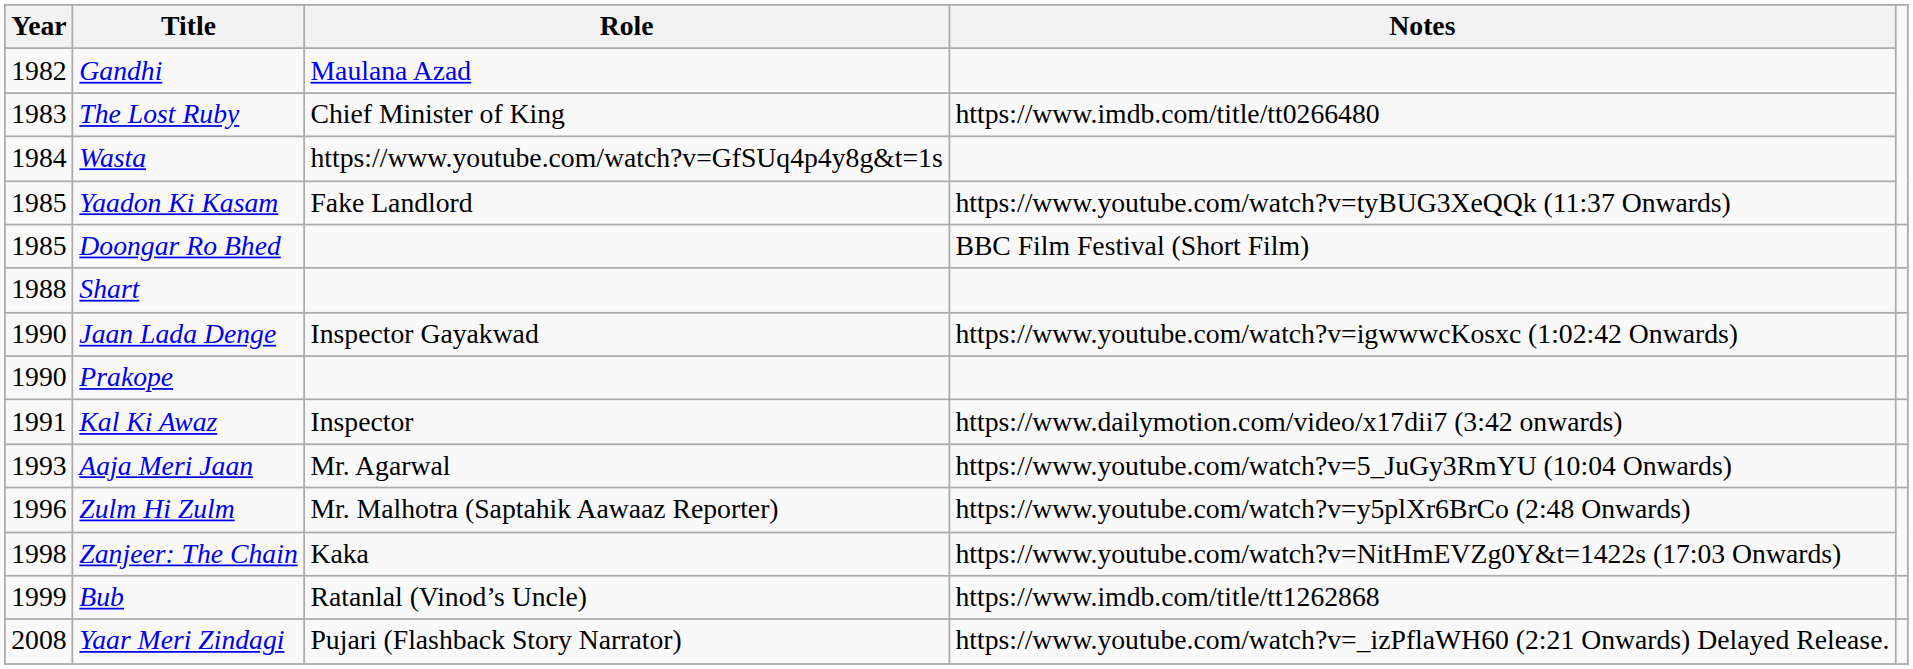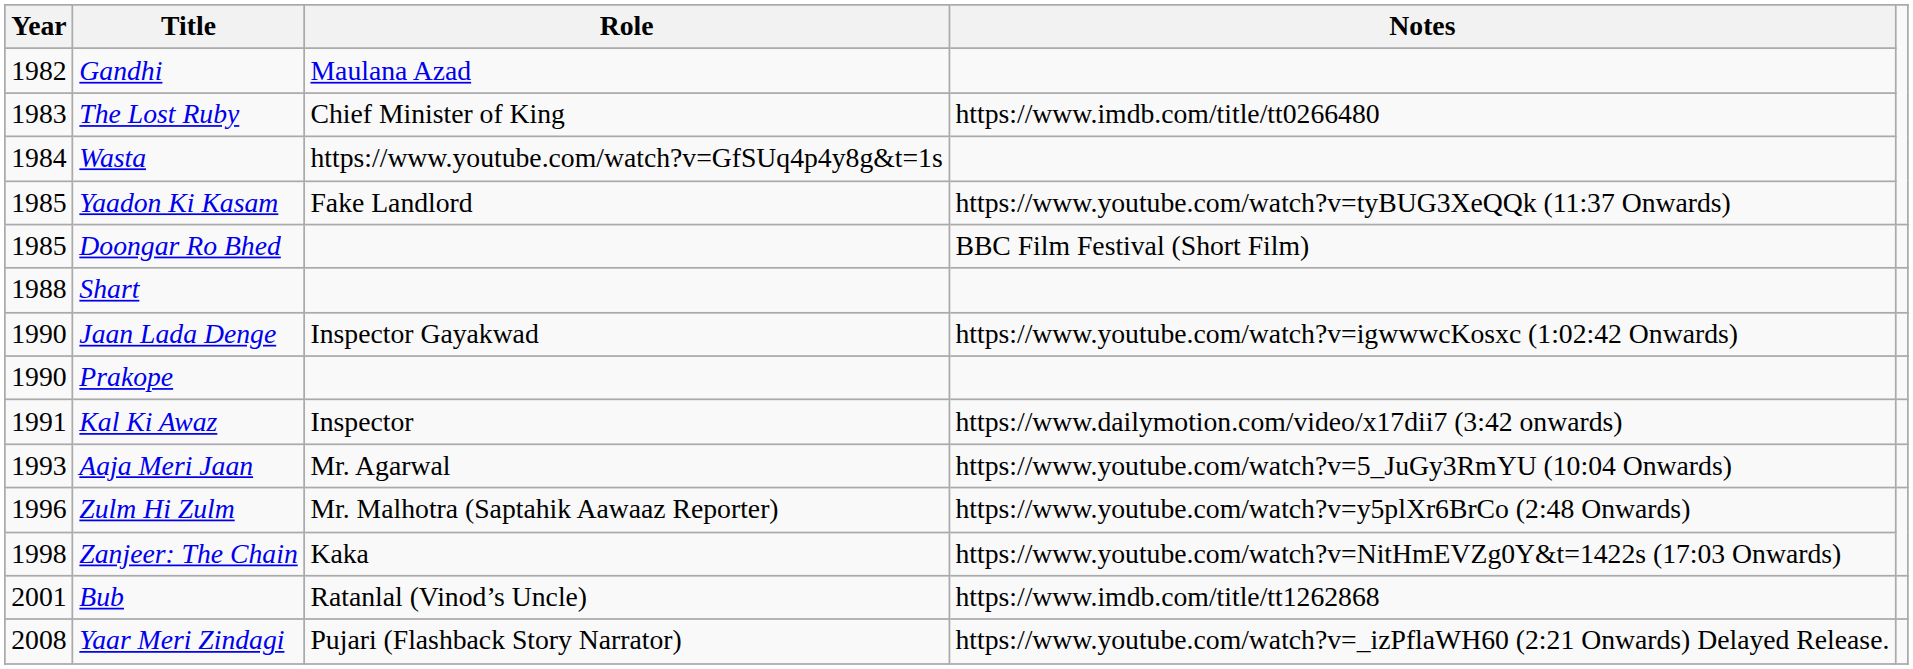Bub | Year: 1999 -> 2001
